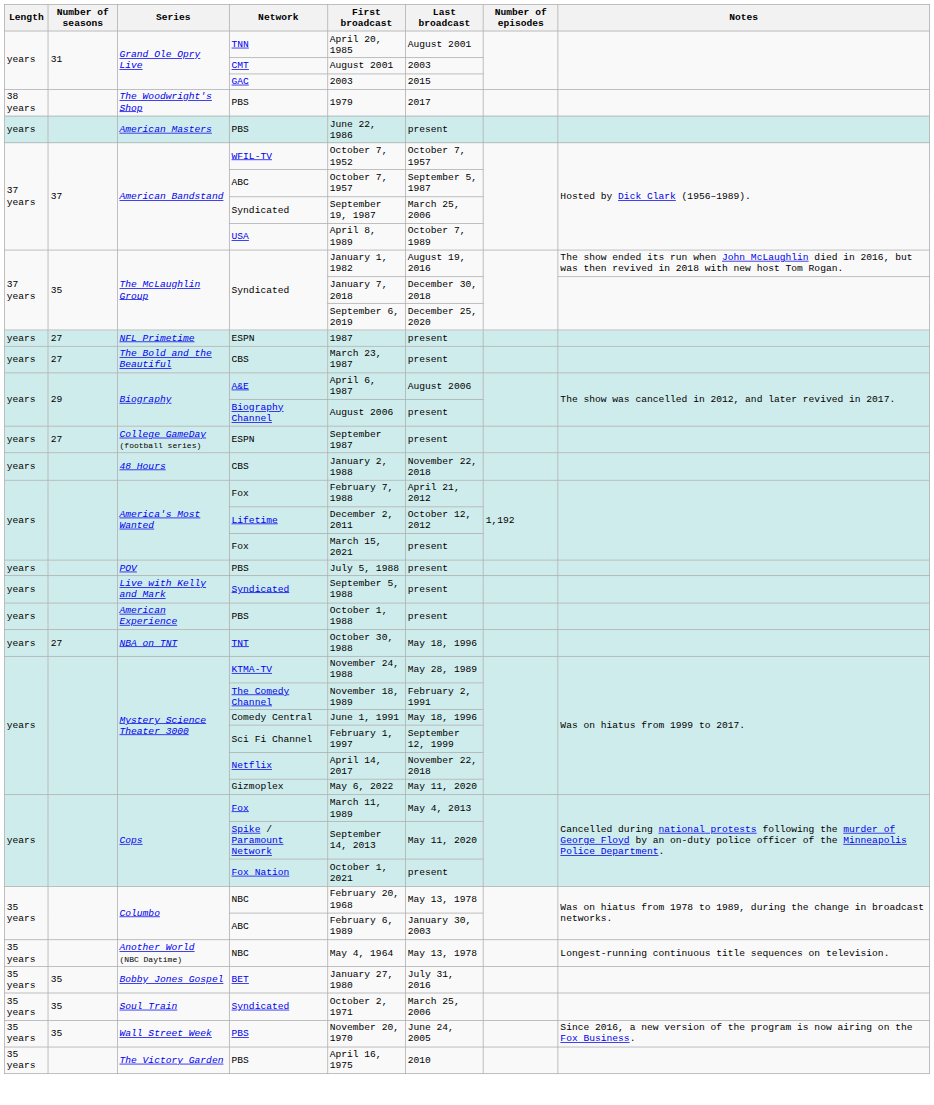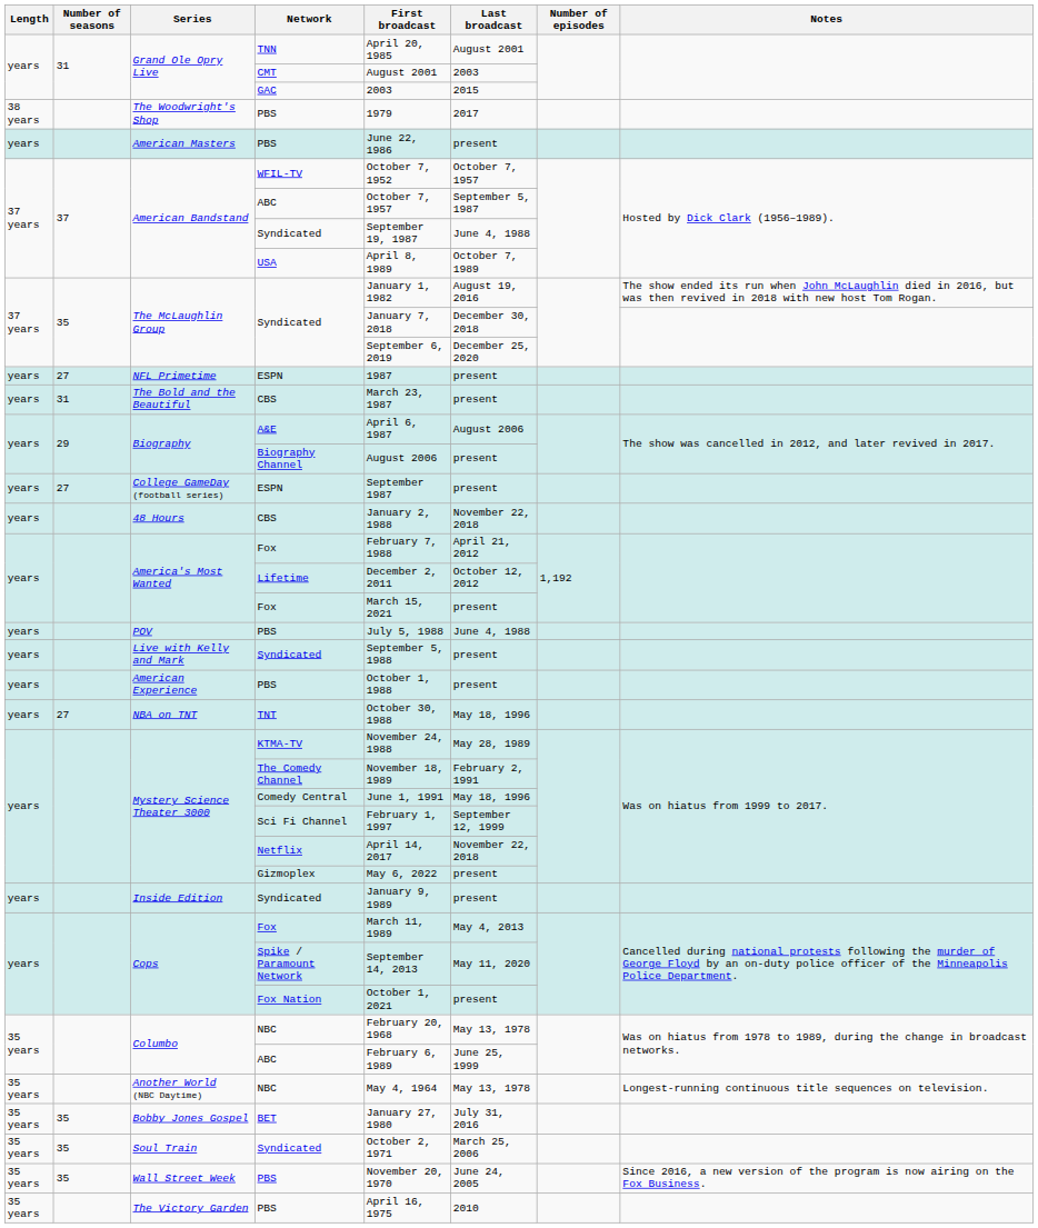American Bandstand / Syndicated | Last broadcast: March 25, 2006 -> June 4, 1988
The Bold and the Beautiful / CBS | Number of seasons: 27 -> 31
POV / PBS | Last broadcast: present -> June 4, 1988
Gizmoplex | Last broadcast: May 11, 2020 -> present
+ row: years | Inside Edition | Syndicated | January 9, 1989 | present
Columbo / ABC | Last broadcast: January 30, 2003 -> June 25, 1999
